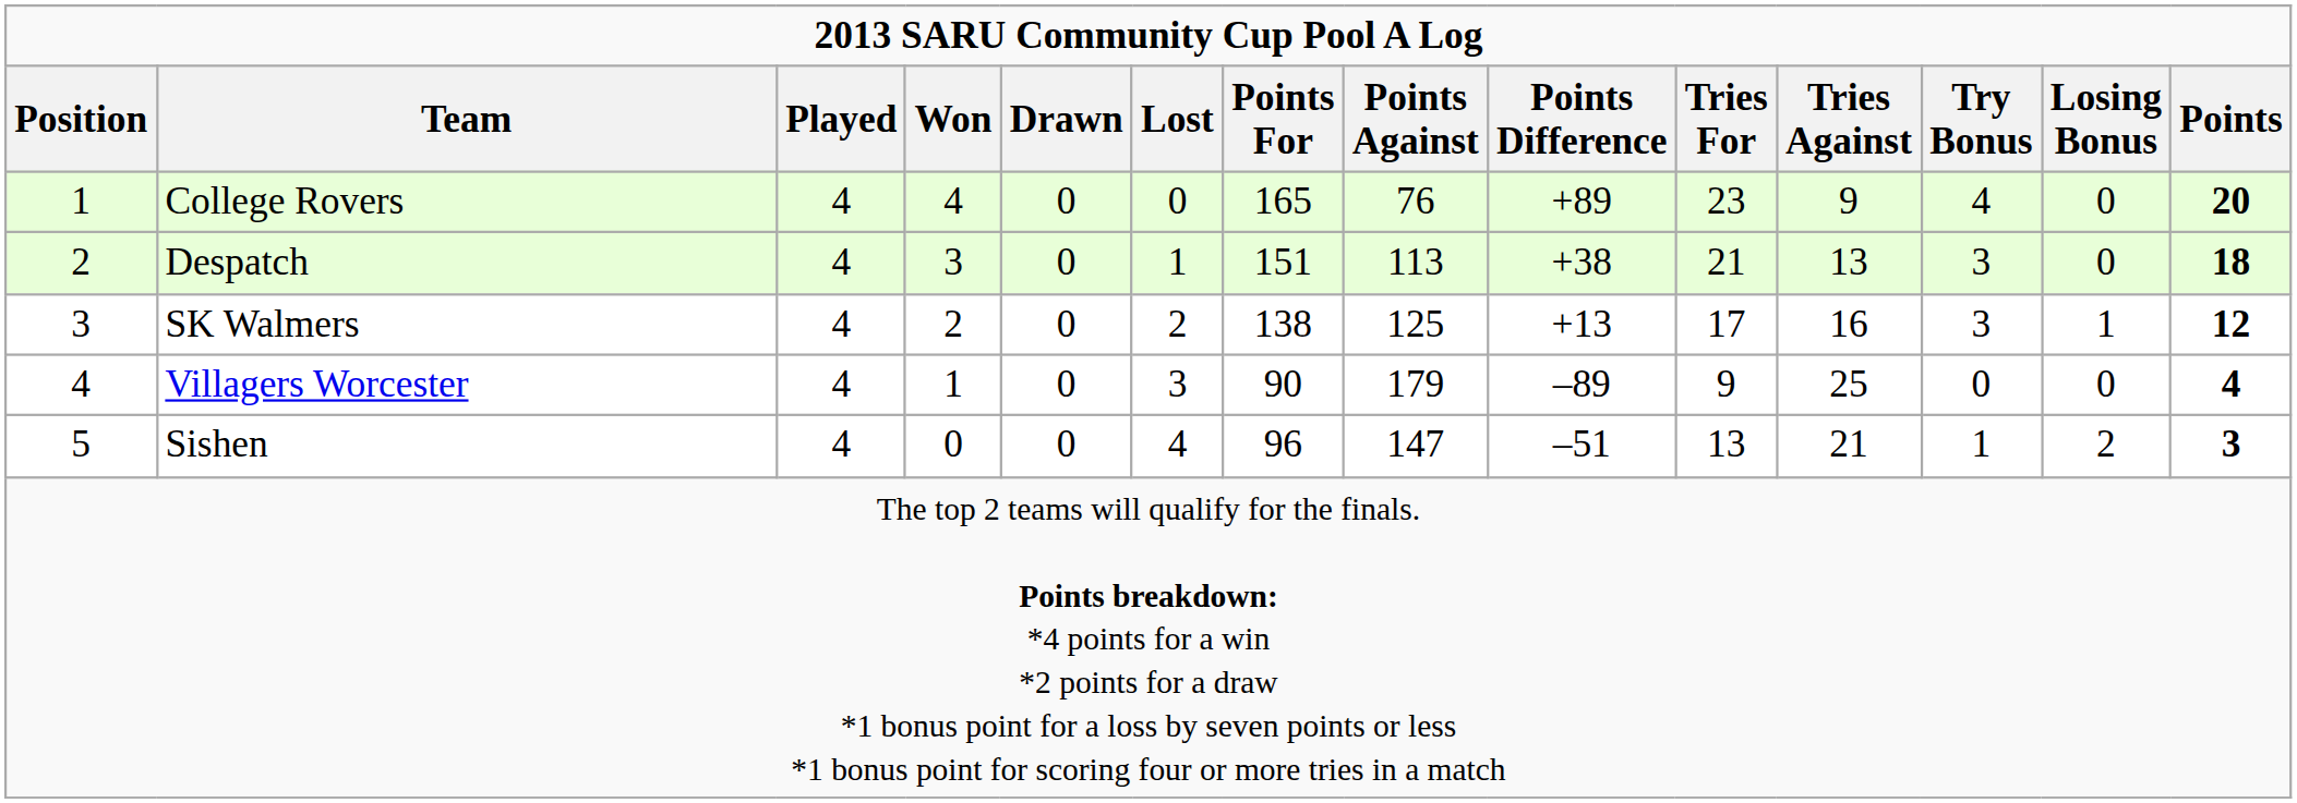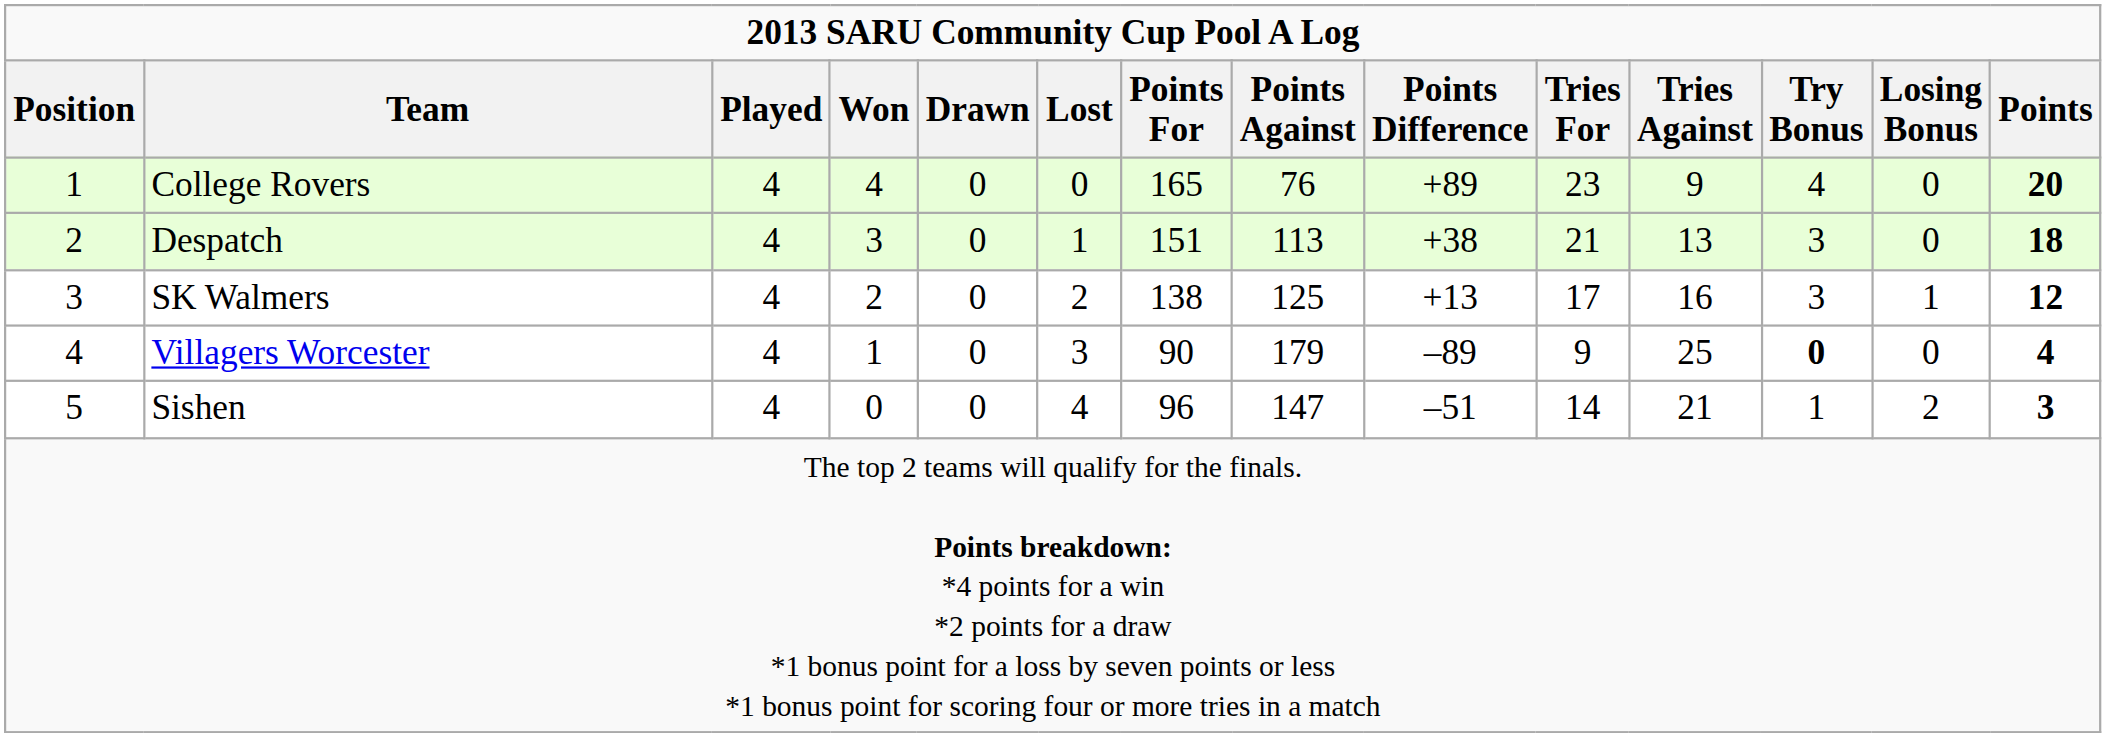Villagers Worcester | Try Bonus: normal -> bold
Sishen | Tries For: 13 -> 14
